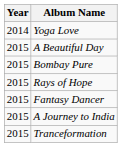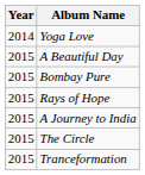- row: 2015 | Fantasy Dancer
+ row: 2015 | The Circle
